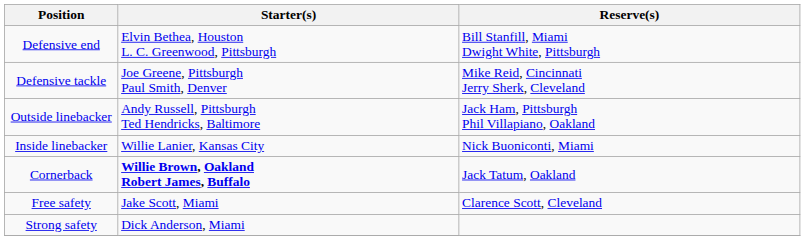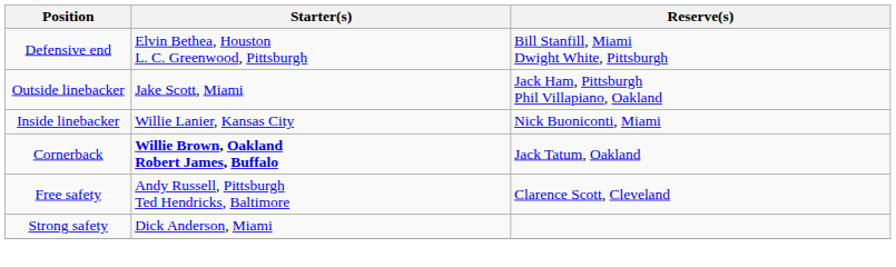- row: Defensive tackle | Joe Greene, Pittsburgh Paul Smith, Denver | Mike Reid, Cincinnati Jerry Sherk, Cleveland
Outside linebacker | Starter(s): Andy Russell, Pittsburgh Ted Hendricks, Baltimore -> Jake Scott, Miami
Free safety | Starter(s): Jake Scott, Miami -> Andy Russell, Pittsburgh Ted Hendricks, Baltimore
